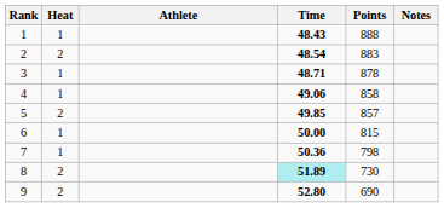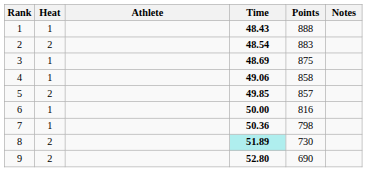3 | Time: 48.71 -> 48.69
3 | Points: 878 -> 875
6 | Points: 815 -> 816
